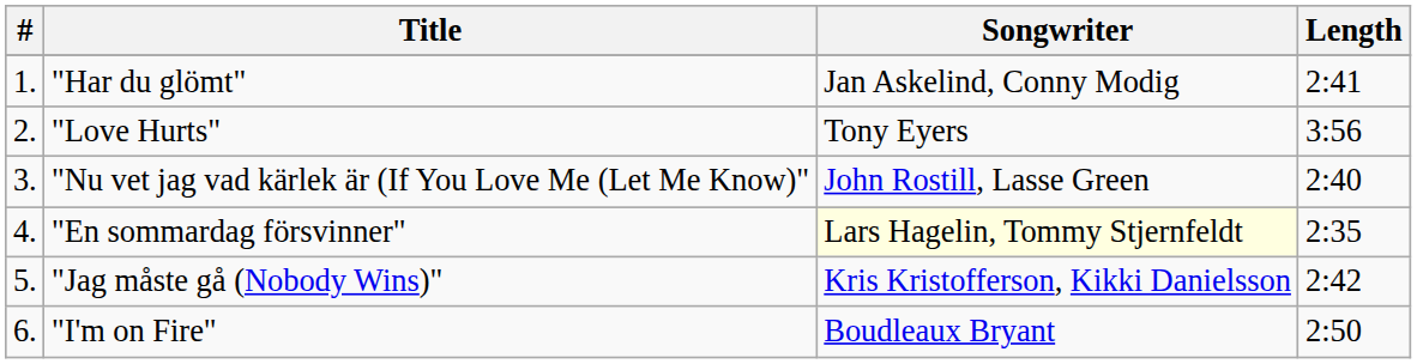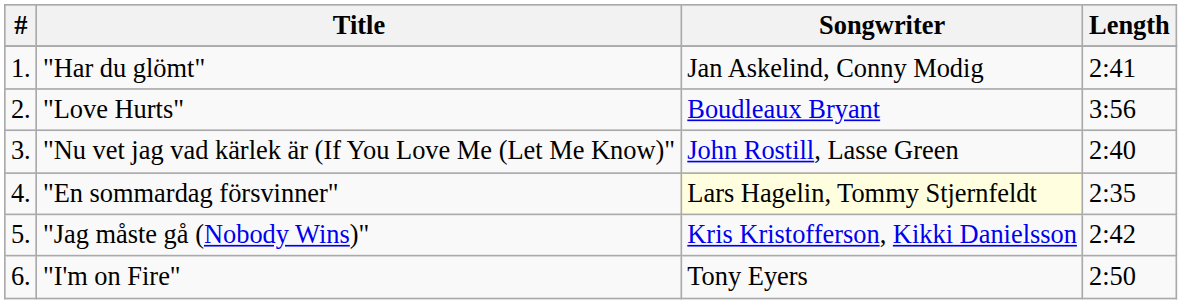"Love Hurts" | Songwriter: Tony Eyers -> Boudleaux Bryant
"I'm on Fire" | Songwriter: Boudleaux Bryant -> Tony Eyers
